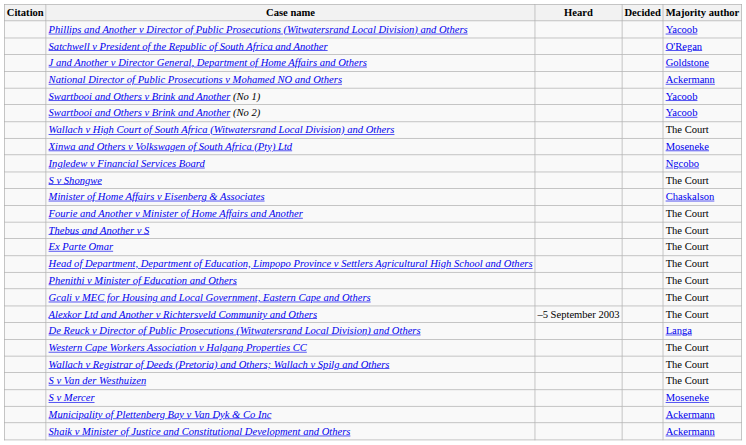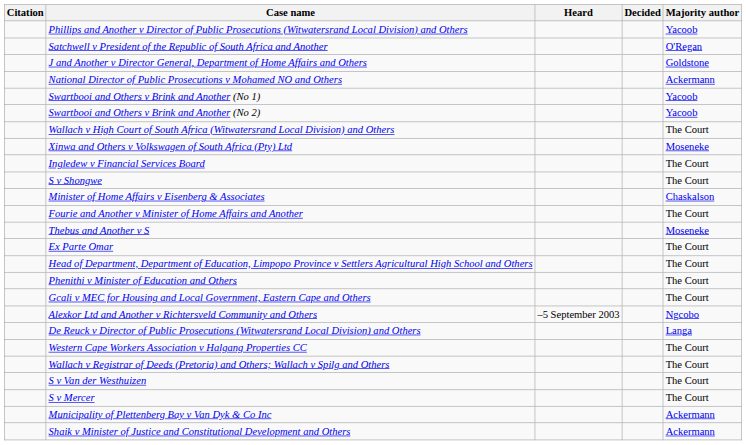Ingledew v Financial Services Board | Majority author: Ngcobo -> The Court
Thebus and Another v S | Majority author: The Court -> Moseneke
Alexkor Ltd and Another v Richtersveld Community and Others | Majority author: The Court -> Ngcobo
S v Mercer | Majority author: Moseneke -> The Court
